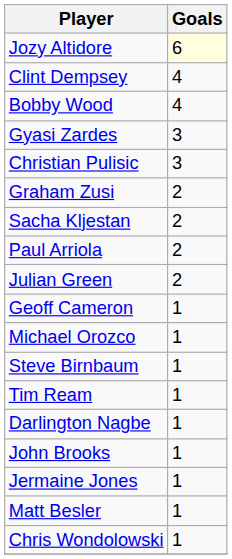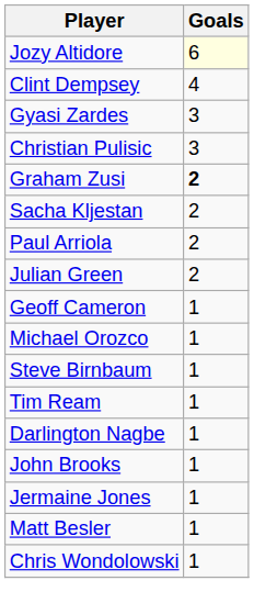- row: Bobby Wood | 4
Graham Zusi | Goals: normal -> bold
